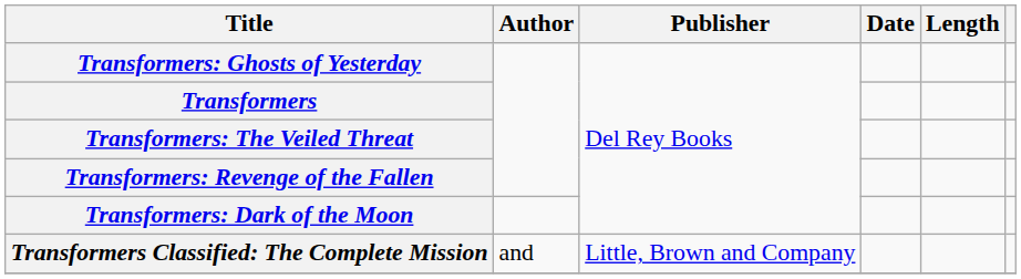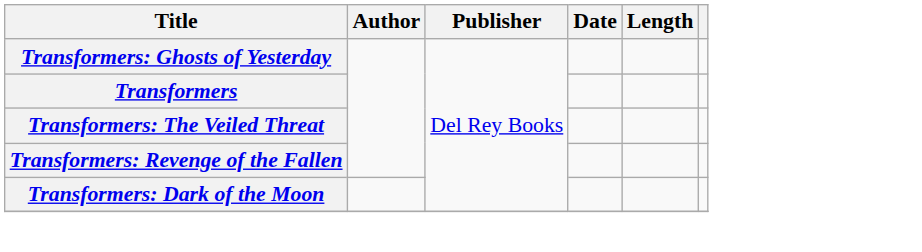- row: Transformers Classified: The Complete Mission | and | Little, Brown and Company
